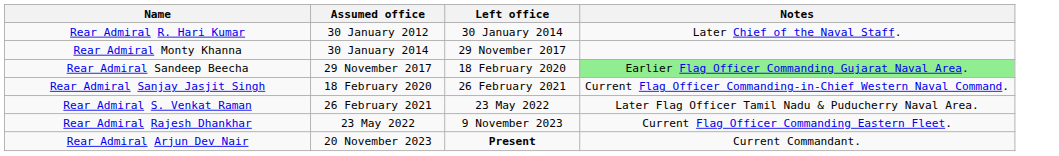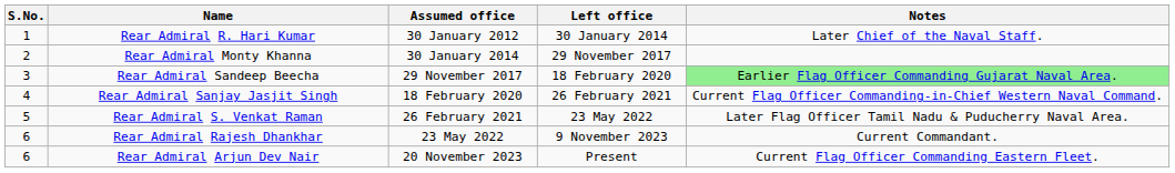+ column: S.No. | 1 | 2 | 3 | 4 | 5 | 6 | 6
Rear Admiral Rajesh Dhankhar | Notes: Current Flag Officer Commanding Eastern Fleet. -> Current Commandant.
Rear Admiral Arjun Dev Nair | Left office: bold -> normal
Rear Admiral Arjun Dev Nair | Notes: Current Commandant. -> Current Flag Officer Commanding Eastern Fleet.
